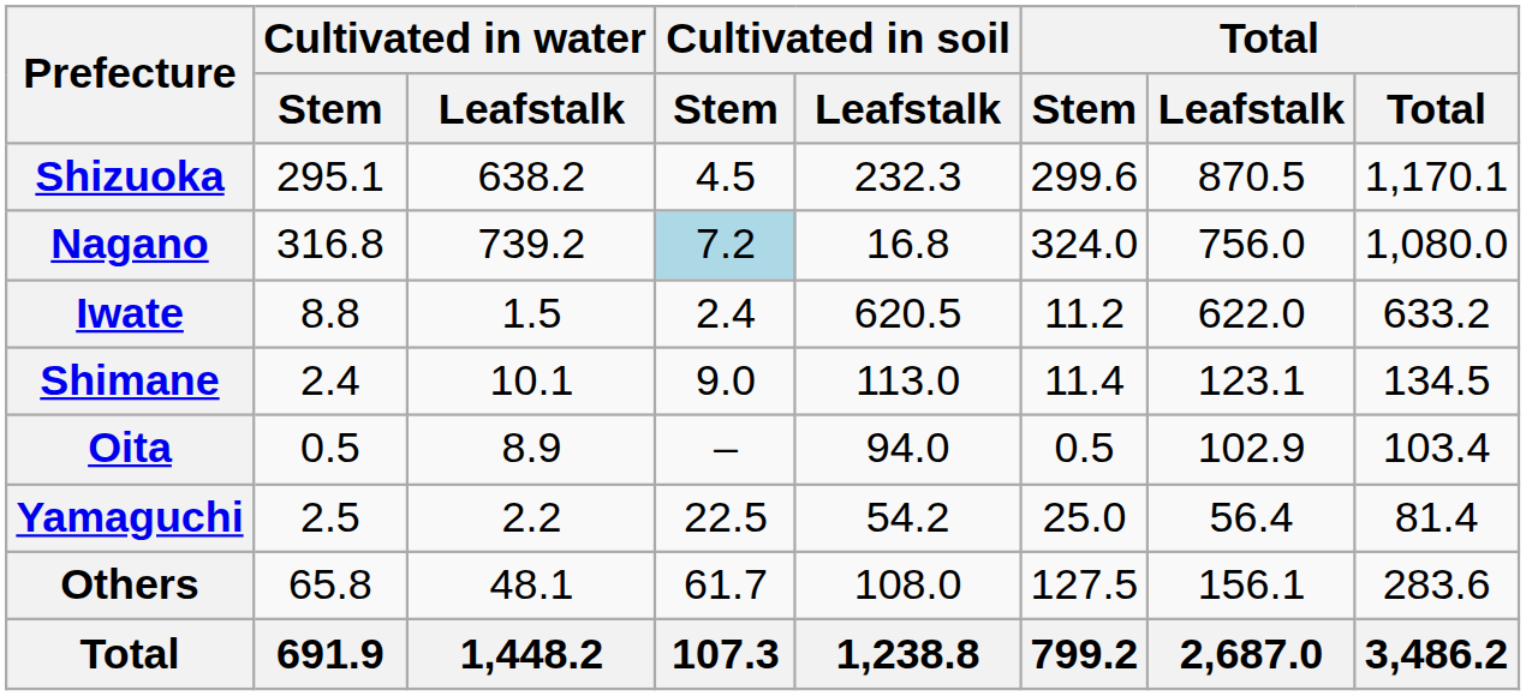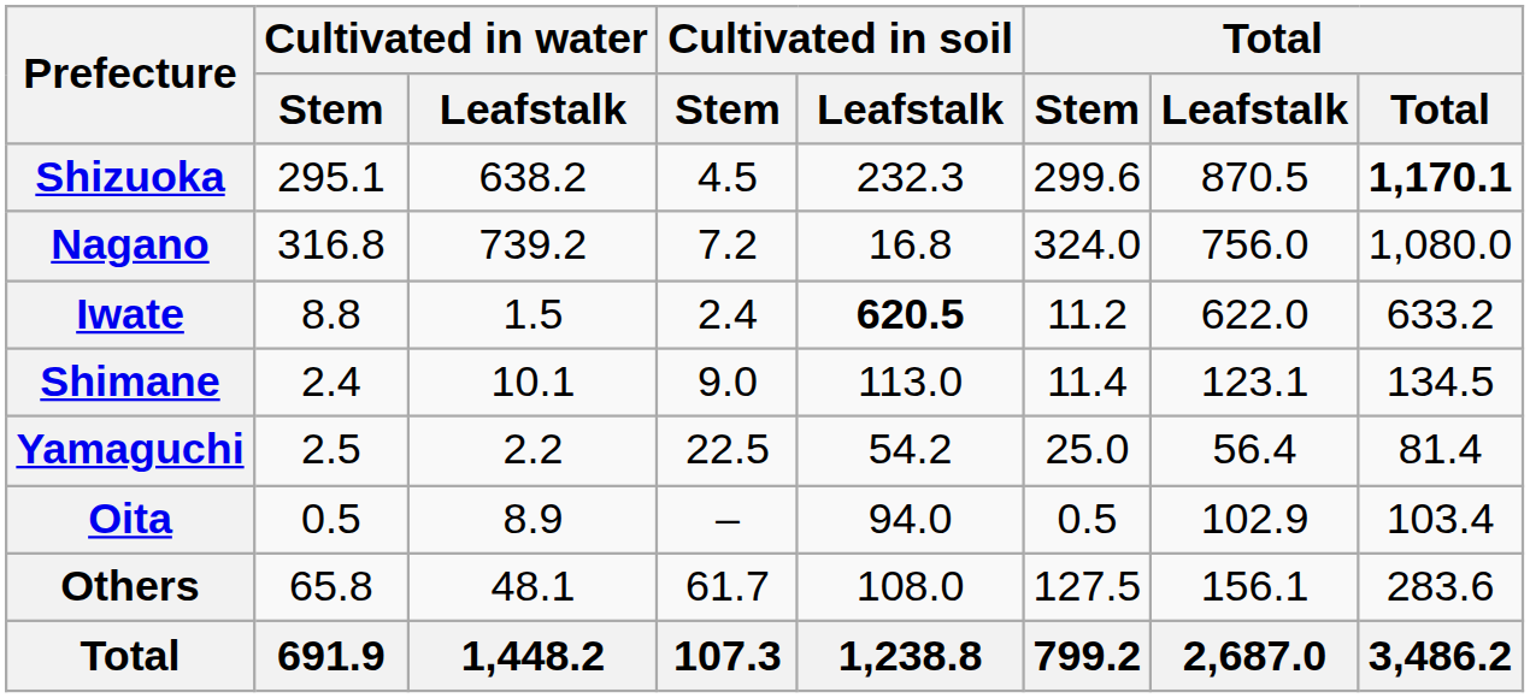Shizuoka | Total: normal -> bold
Nagano | Cultivated in soil / Stem: lightblue background -> no background
Iwate | Cultivated in soil / Leafstalk: normal -> bold
rows swapped: Oita <-> Yamaguchi
